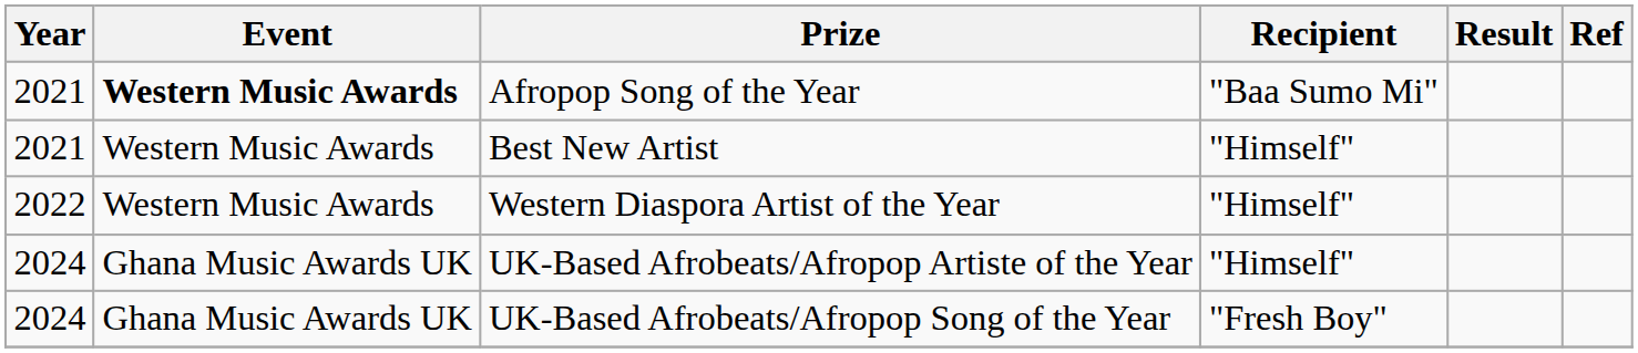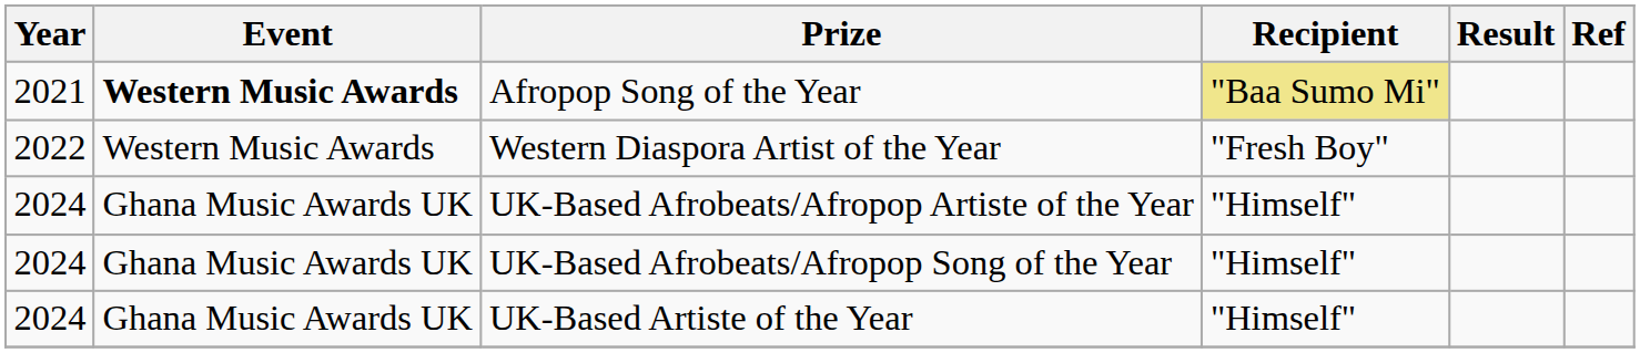Afropop Song of the Year | Recipient: no background -> khaki background
- row: 2021 | Western Music Awards | Best New Artist | "Himself"
Western Diaspora Artist of the Year | Recipient: "Himself" -> "Fresh Boy"
UK-Based Afrobeats/Afropop Song of the Year | Recipient: "Fresh Boy" -> "Himself"
+ row: 2024 | Ghana Music Awards UK | UK-Based Artiste of the Year | "Himself"
